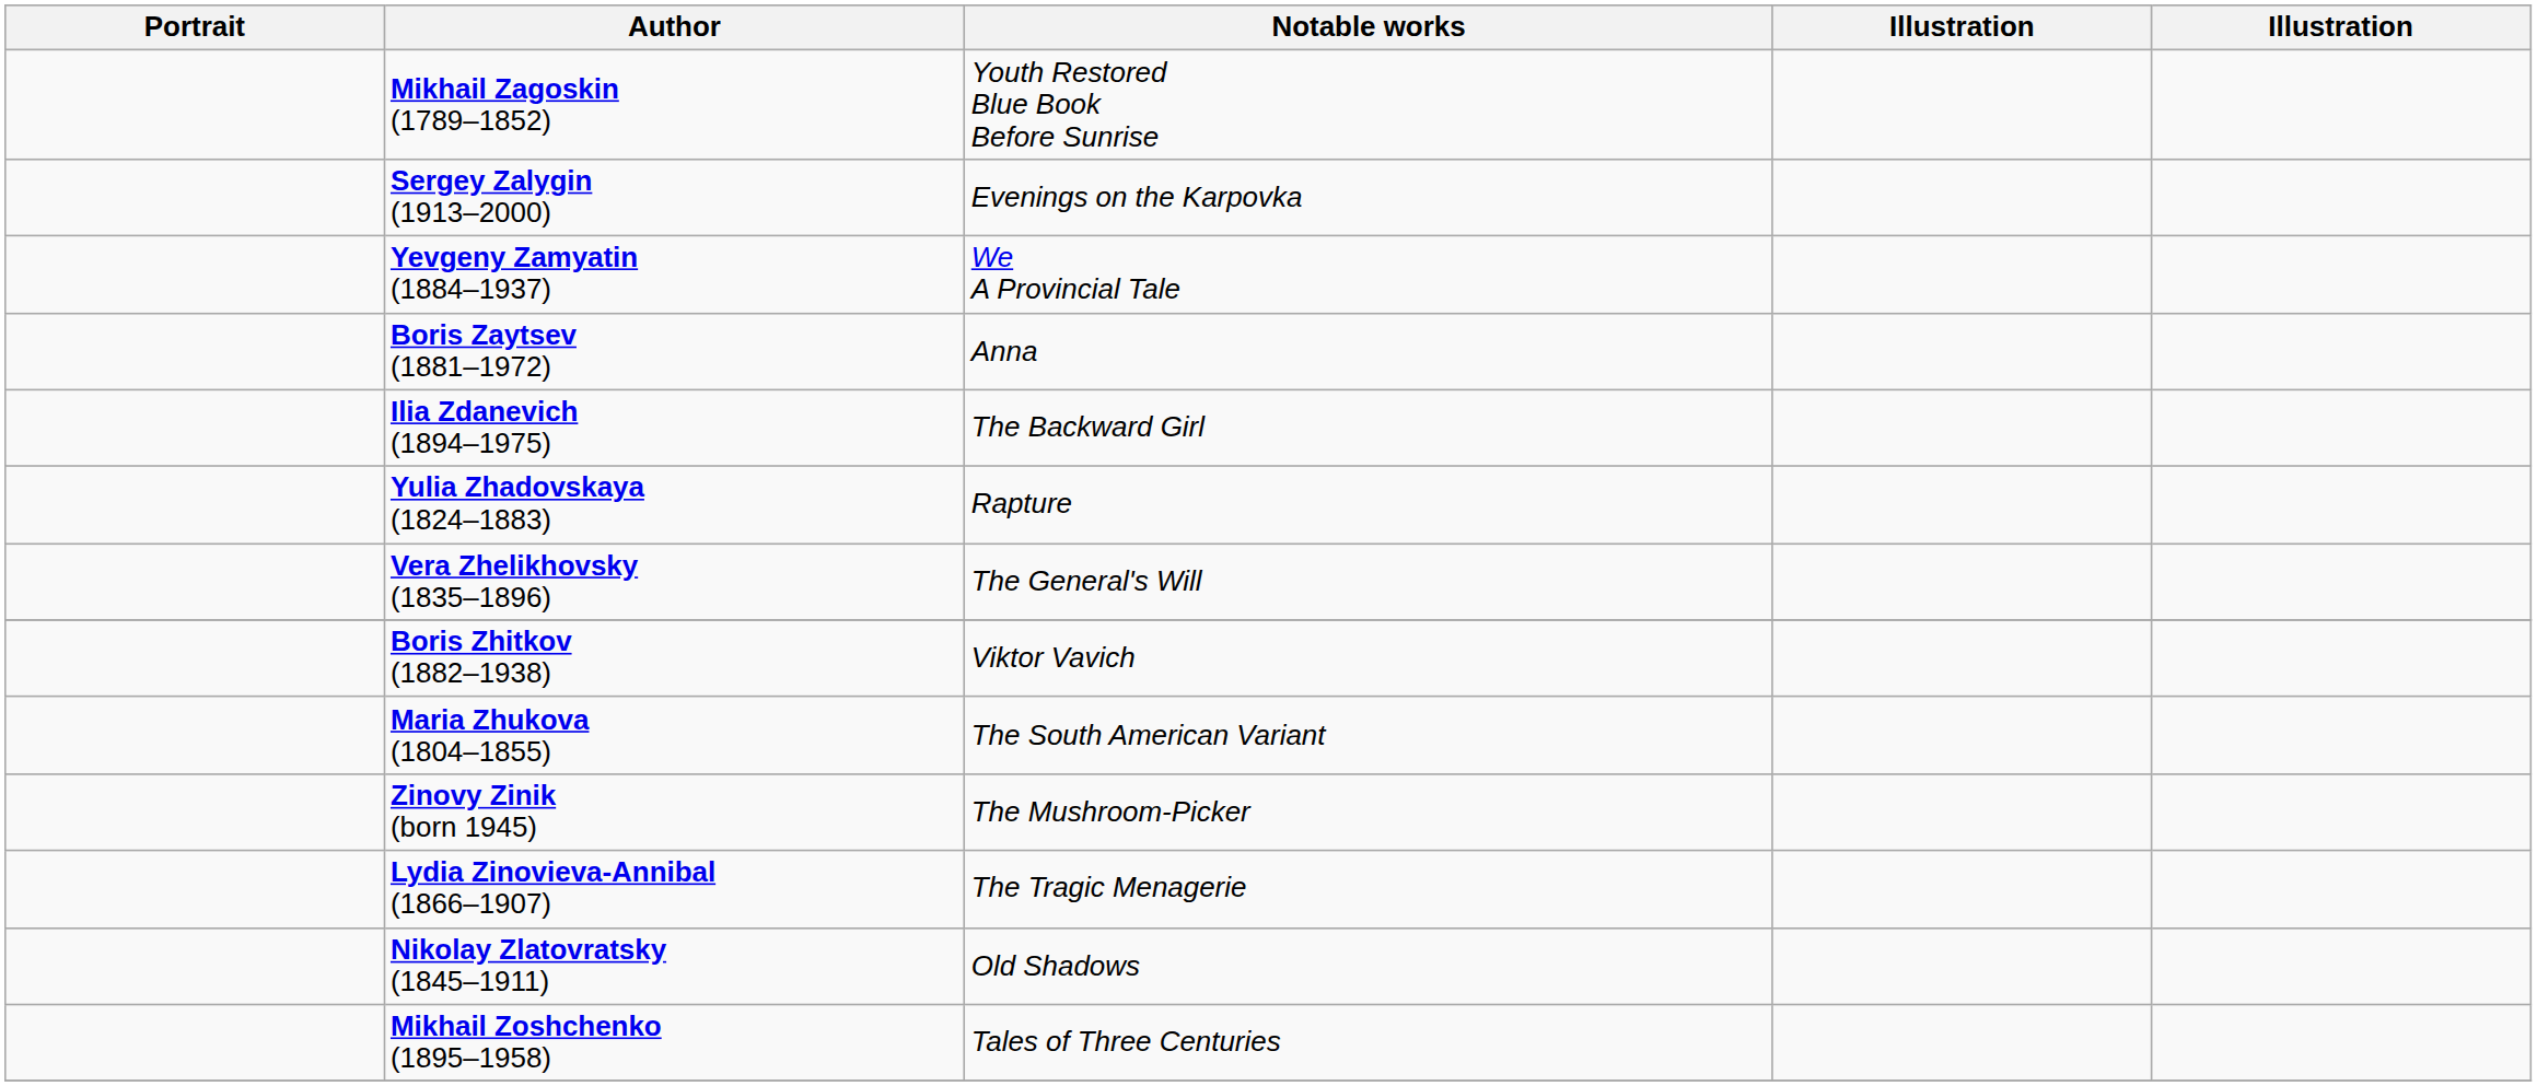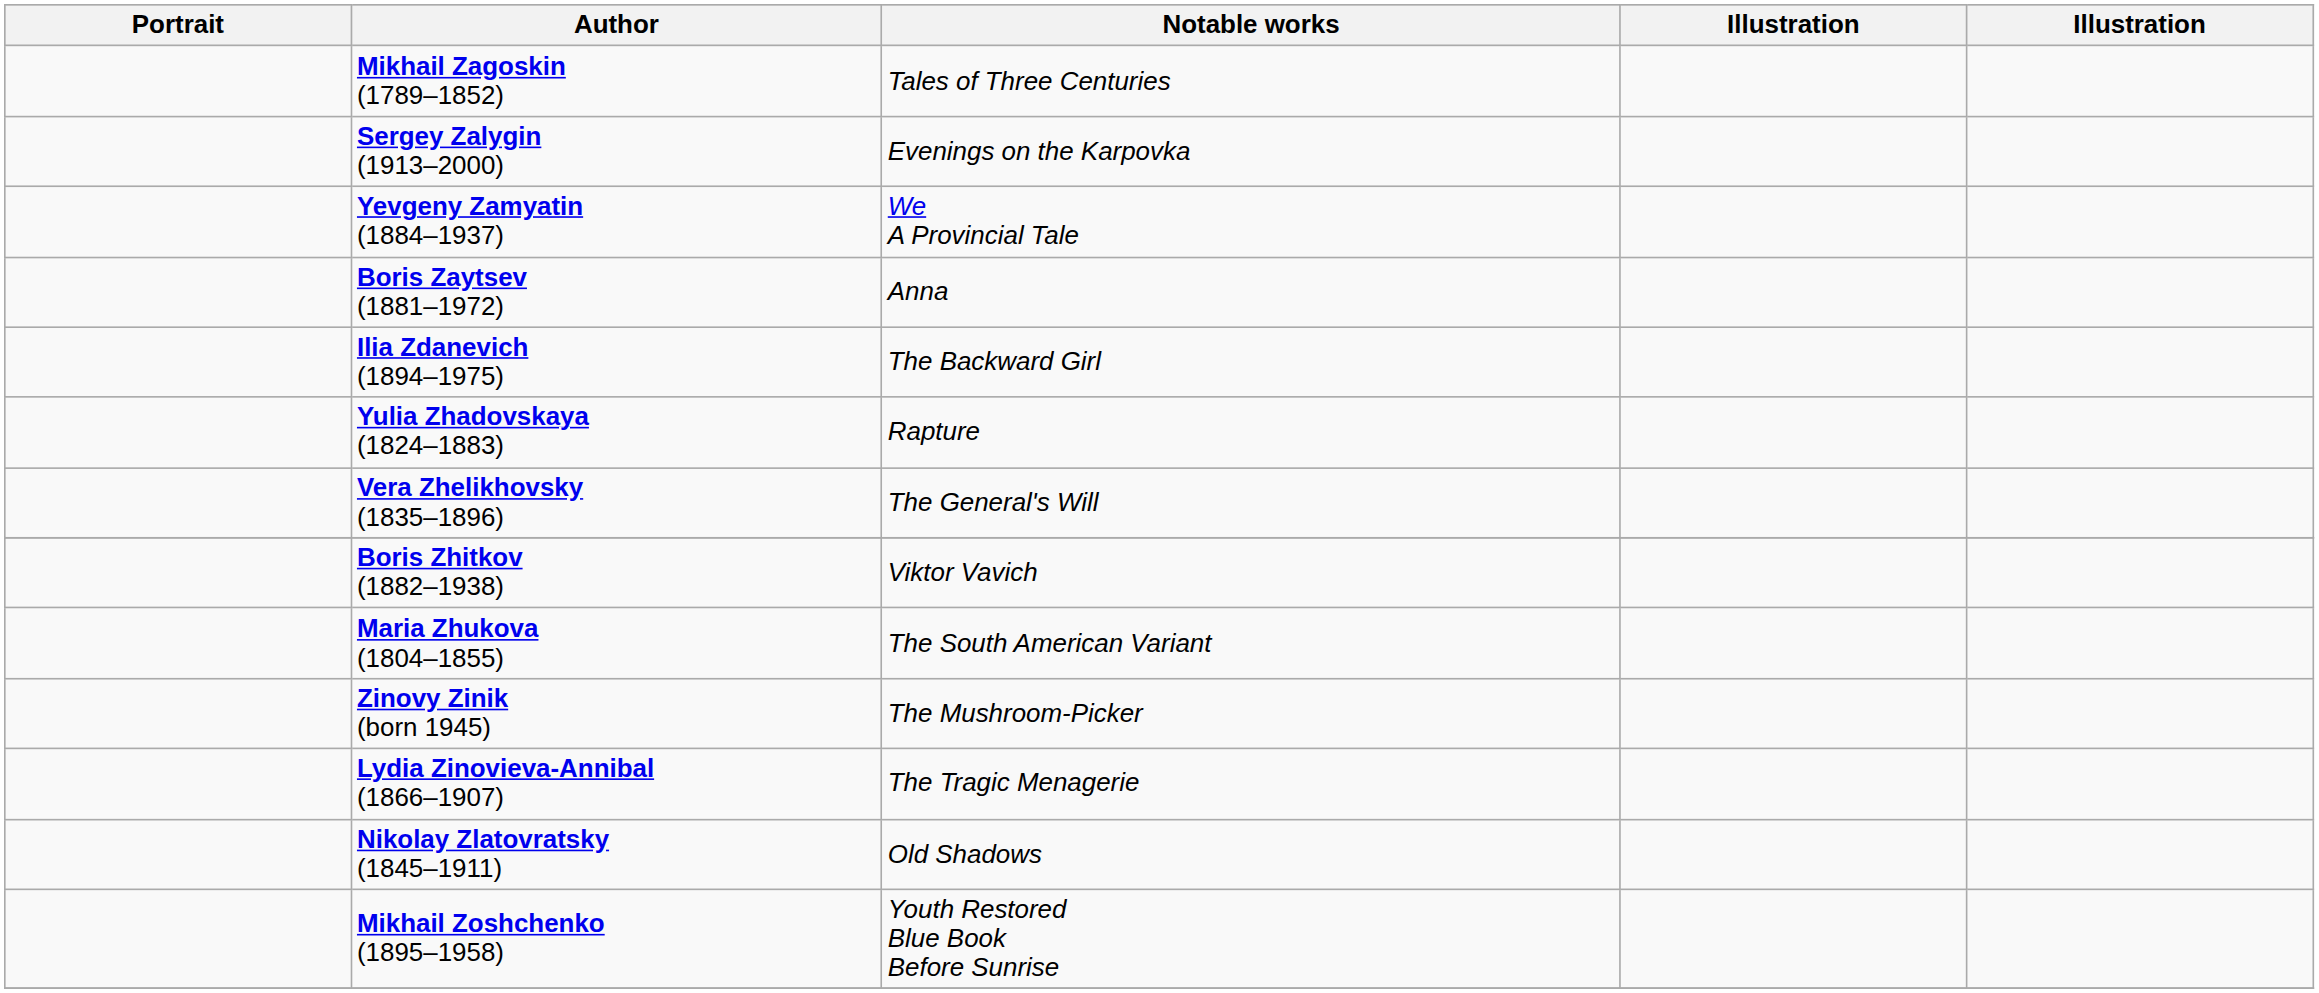Mikhail Zagoskin (1789–1852) | Notable works: Youth Restored Blue Book Before Sunrise -> Tales of Three Centuries
Mikhail Zoshchenko (1895–1958) | Notable works: Tales of Three Centuries -> Youth Restored Blue Book Before Sunrise
